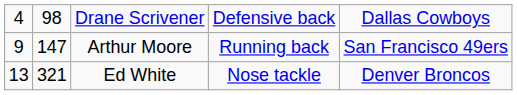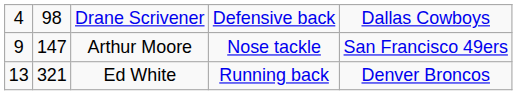Arthur Moore | column 4: Running back -> Nose tackle
Ed White | column 4: Nose tackle -> Running back
